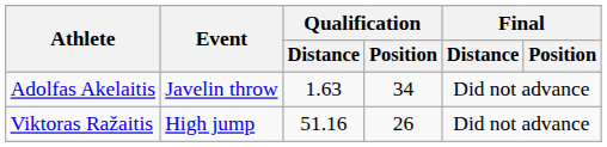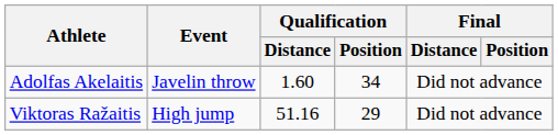Adolfas Akelaitis | Qualification / Distance: 1.63 -> 1.60
Viktoras Ražaitis | Qualification / Position: 26 -> 29
